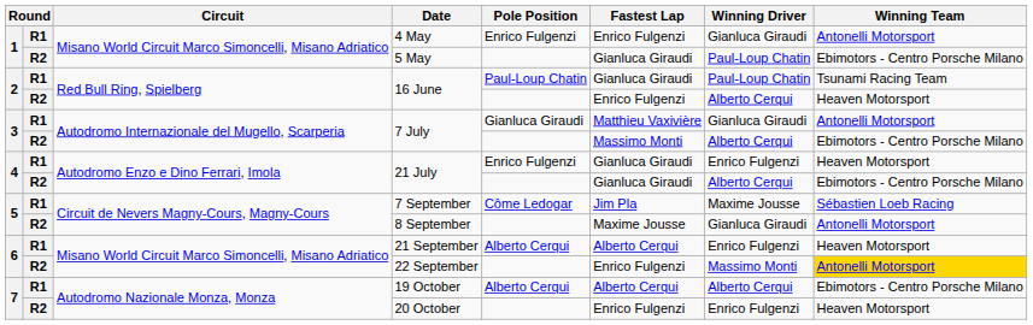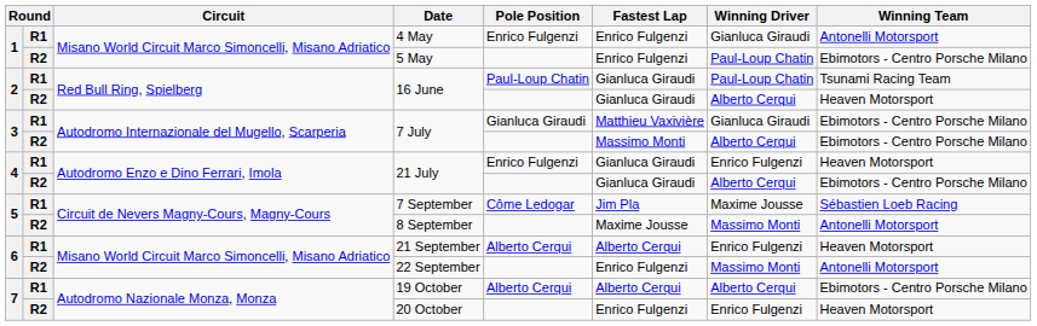5 May | Fastest Lap: Gianluca Giraudi -> Enrico Fulgenzi
R2 / 16 June | Fastest Lap: Enrico Fulgenzi -> Gianluca Giraudi
R1 / 7 July | Winning Team: Antonelli Motorsport -> Ebimotors - Centro Porsche Milano
8 September | Winning Driver: Gianluca Giraudi -> Massimo Monti
22 September | Winning Team: gold background -> no background
